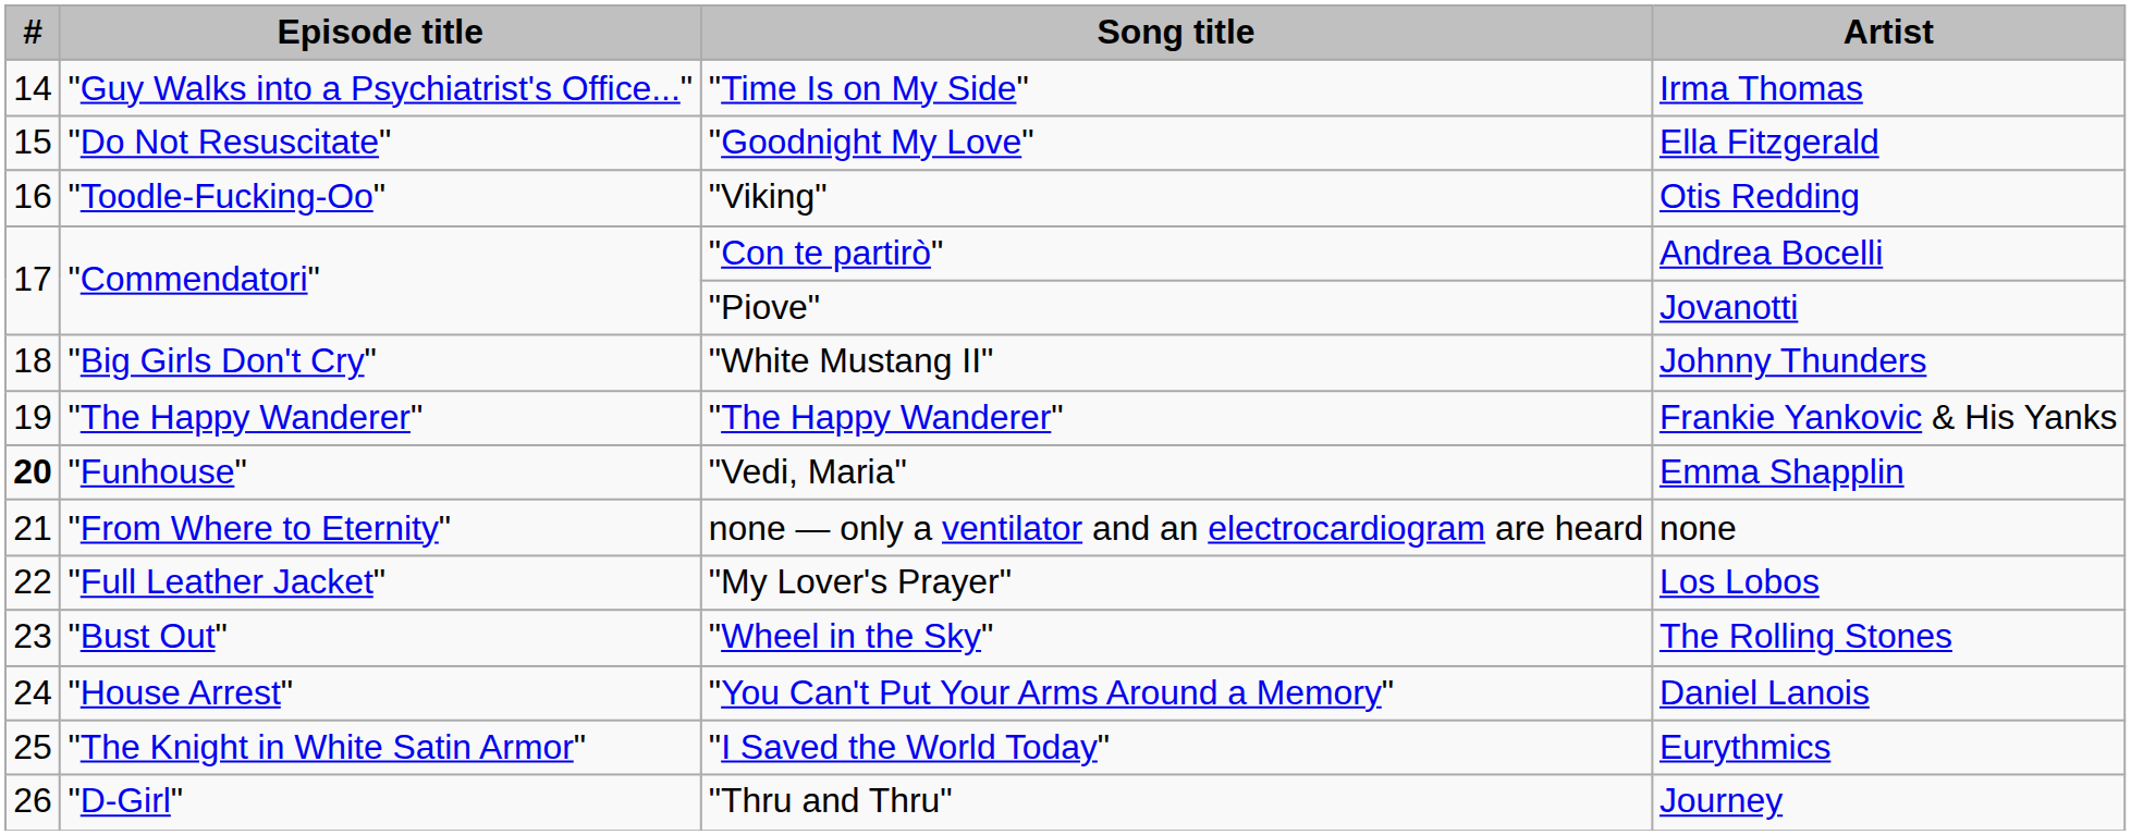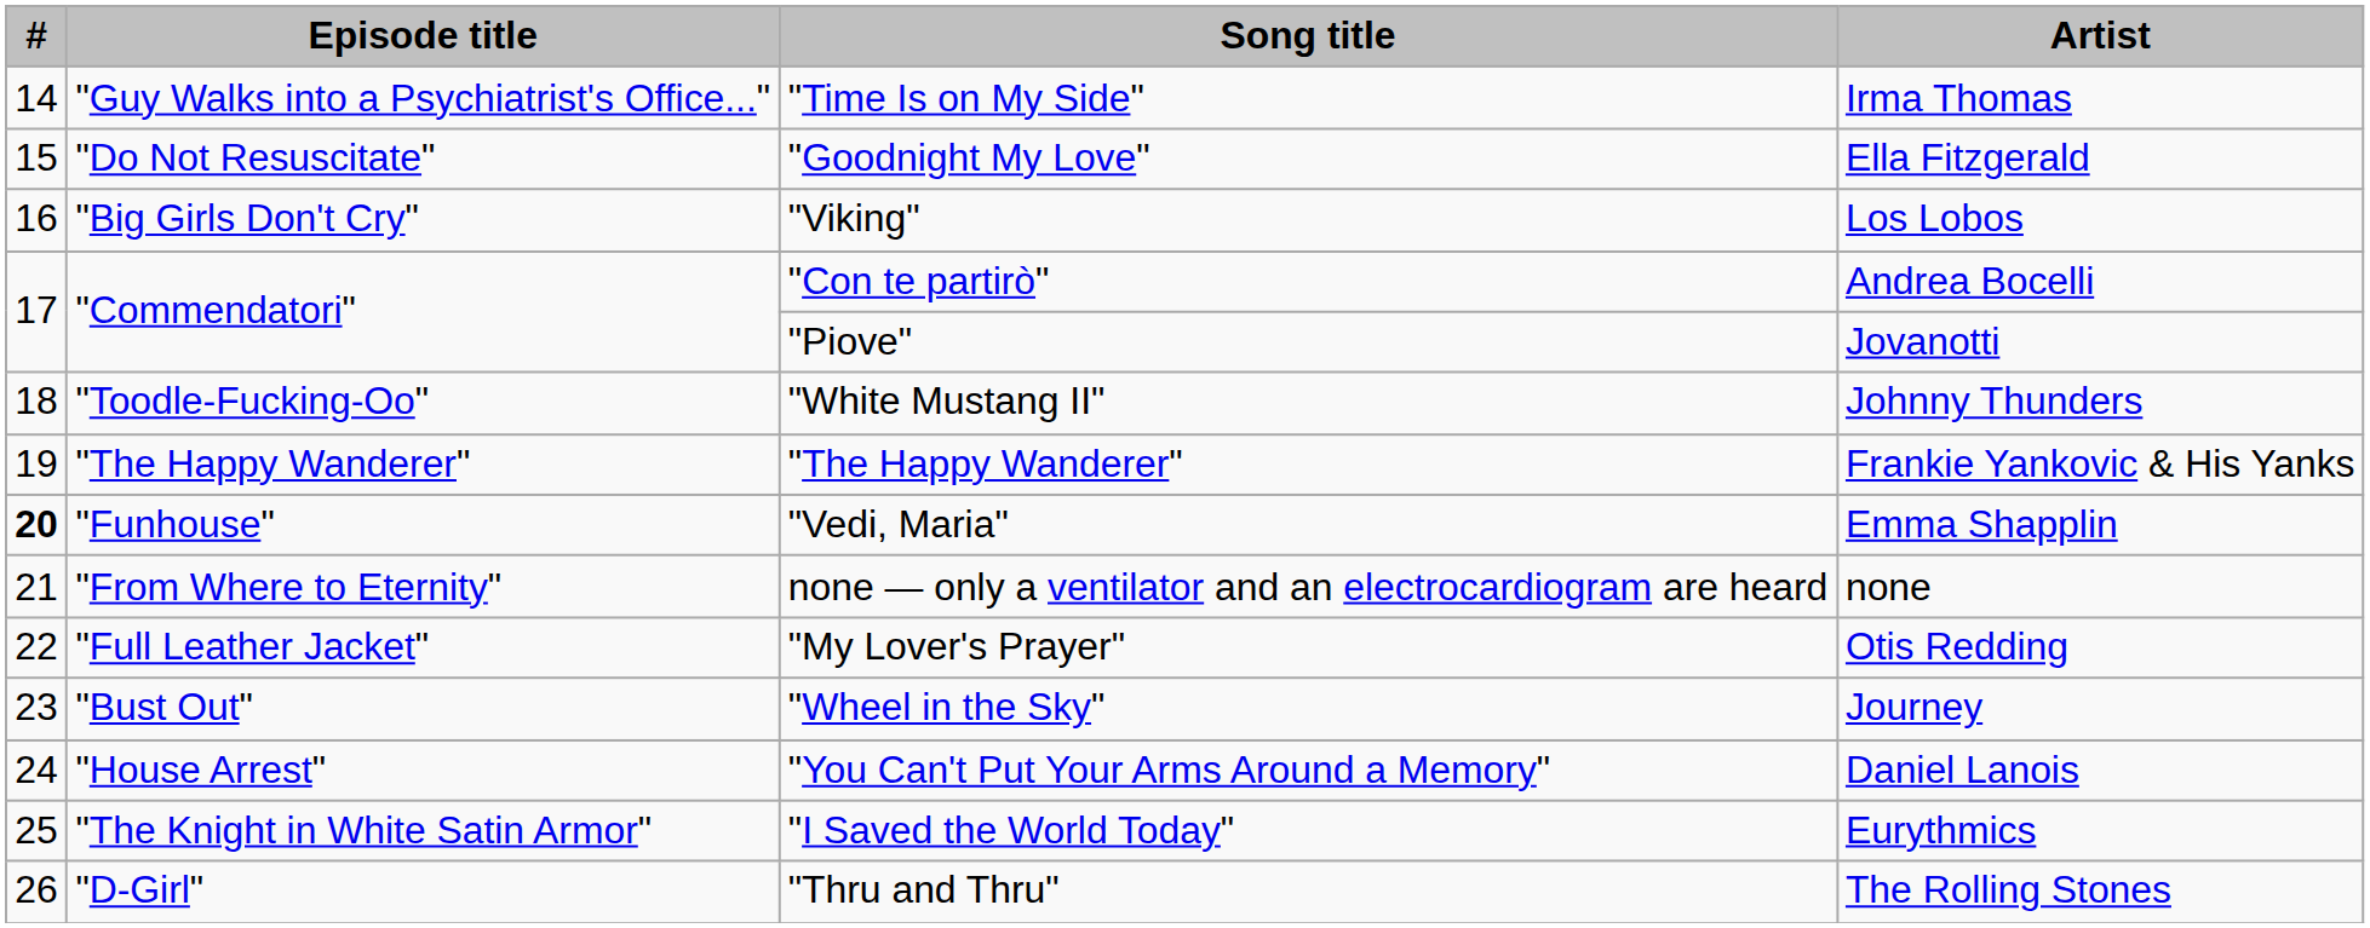"Viking" | Episode title: "Toodle-Fucking-Oo" -> "Big Girls Don't Cry"
"Viking" | Artist: Otis Redding -> Los Lobos
"White Mustang II" | Episode title: "Big Girls Don't Cry" -> "Toodle-Fucking-Oo"
"My Lover's Prayer" | Artist: Los Lobos -> Otis Redding
"Wheel in the Sky" | Artist: The Rolling Stones -> Journey
"Thru and Thru" | Artist: Journey -> The Rolling Stones
